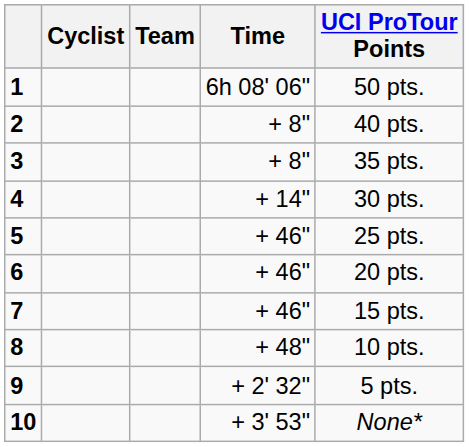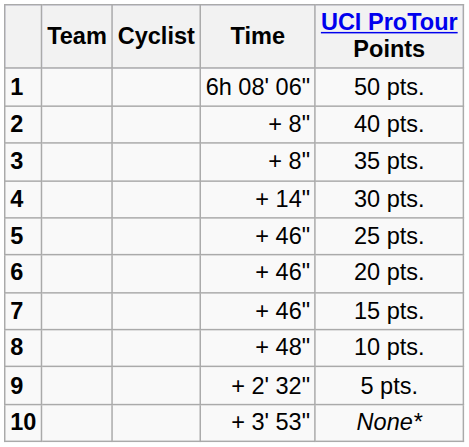columns swapped: Cyclist <-> Team
